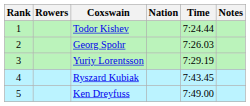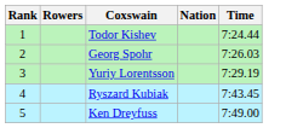- column: Notes
